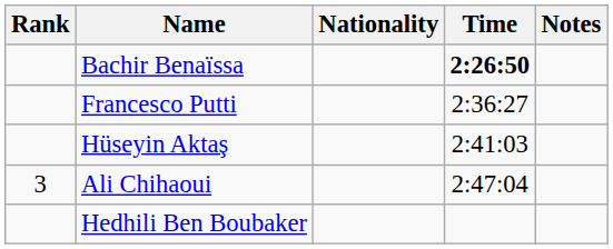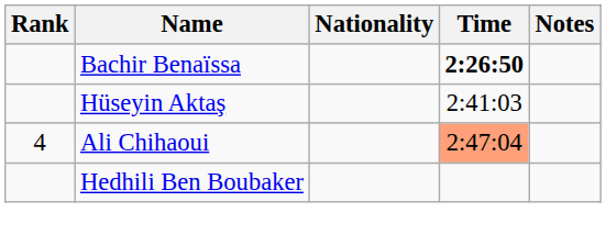- row: Francesco Putti | 2:36:27
Ali Chihaoui | Rank: 3 -> 4
Ali Chihaoui | Time: no background -> lightsalmon background
